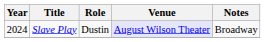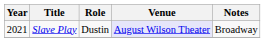Slave Play | Year: 2024 -> 2021
